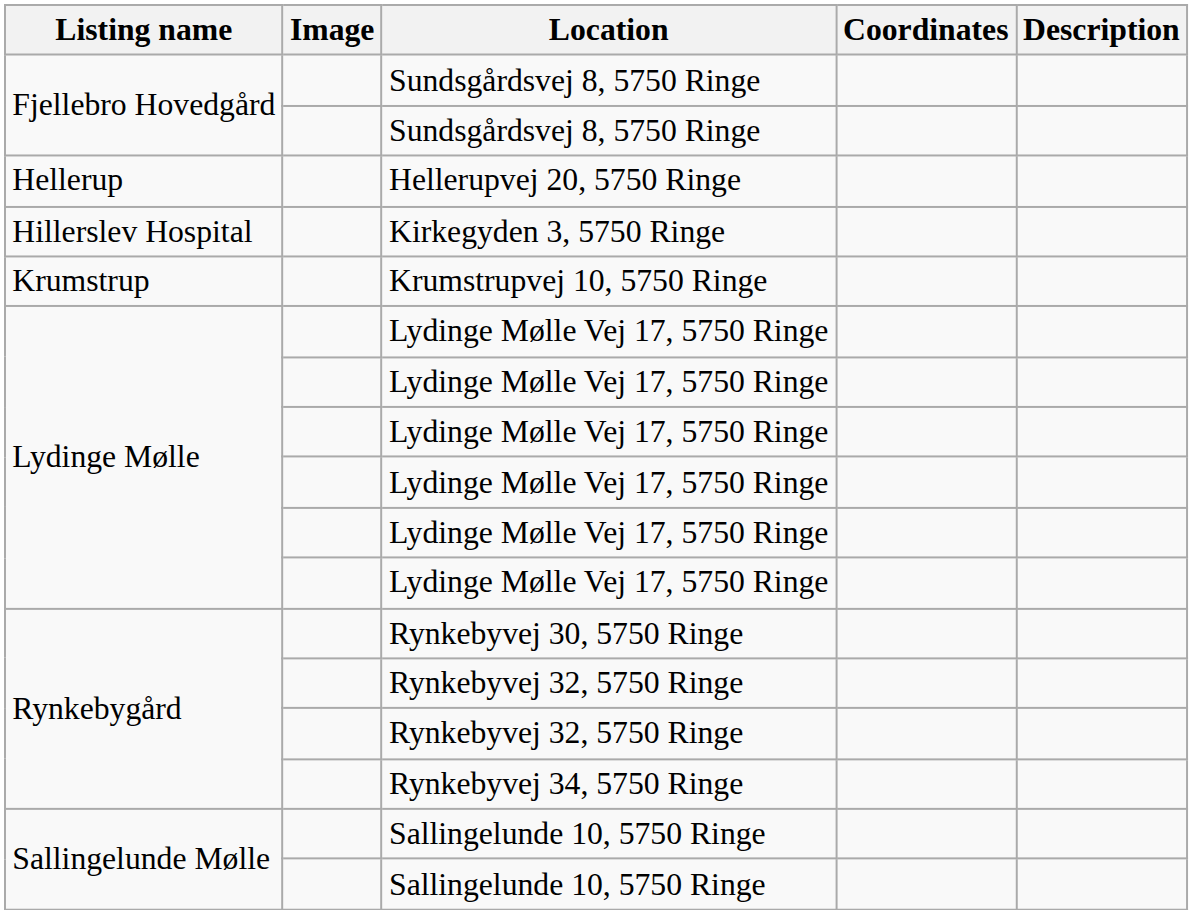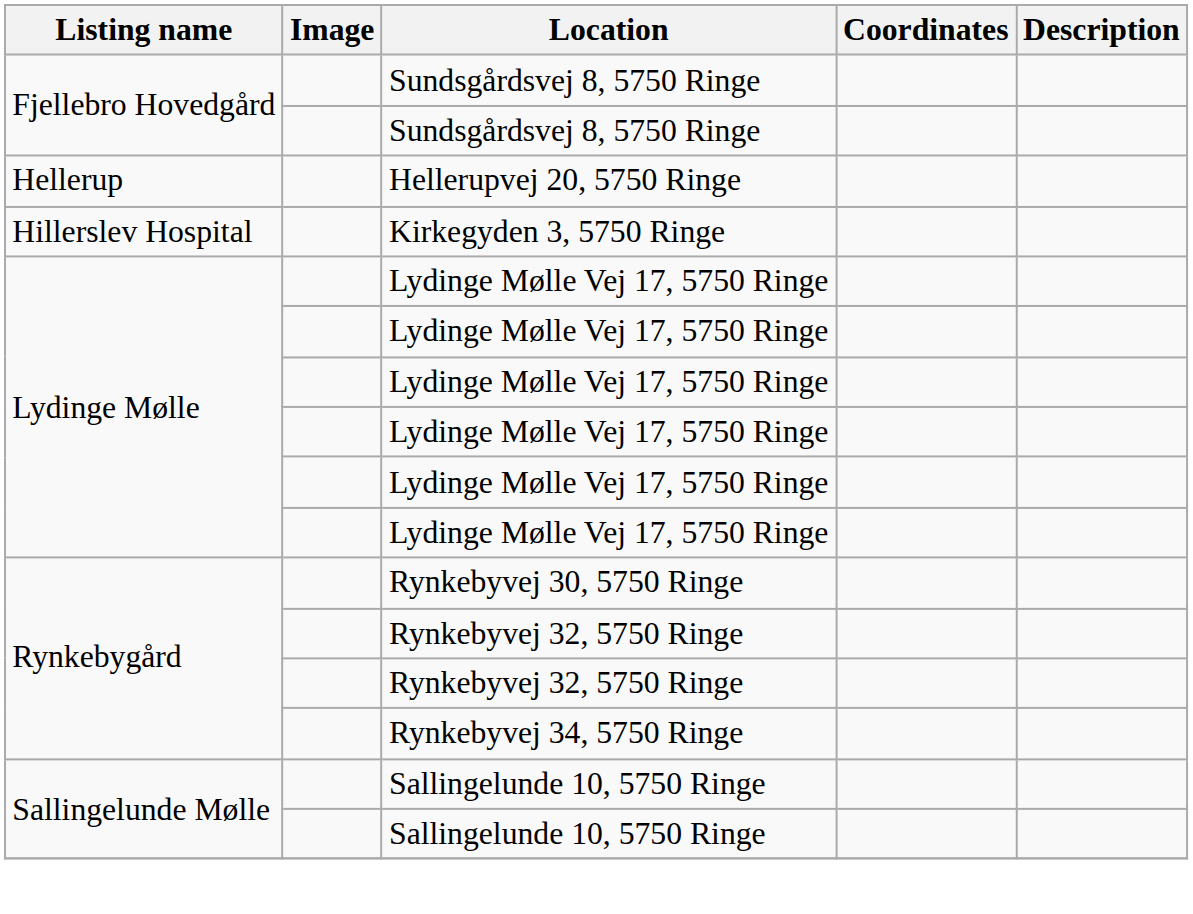- row: Krumstrup | Krumstrupvej 10, 5750 Ringe
